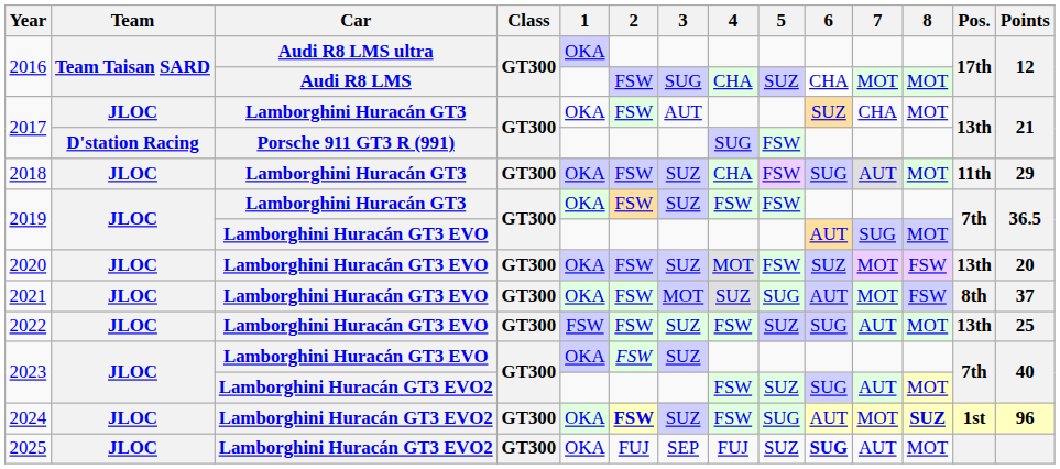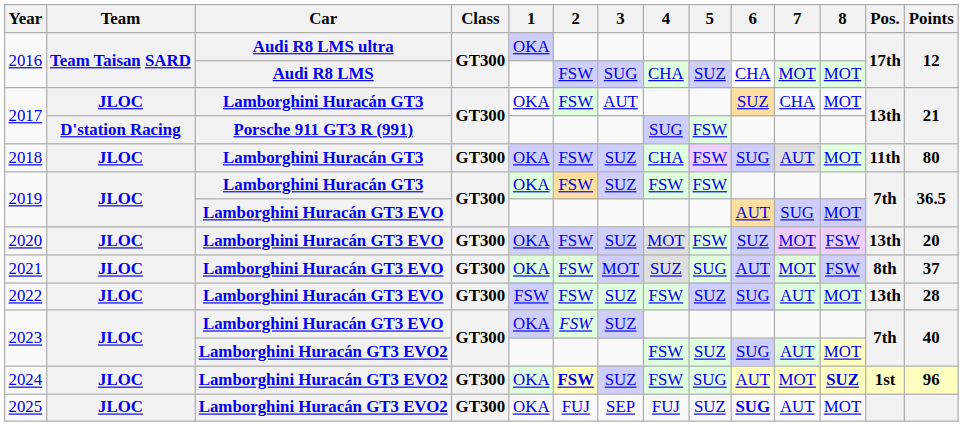2018 | Points: 29 -> 80
2022 | Points: 25 -> 28
